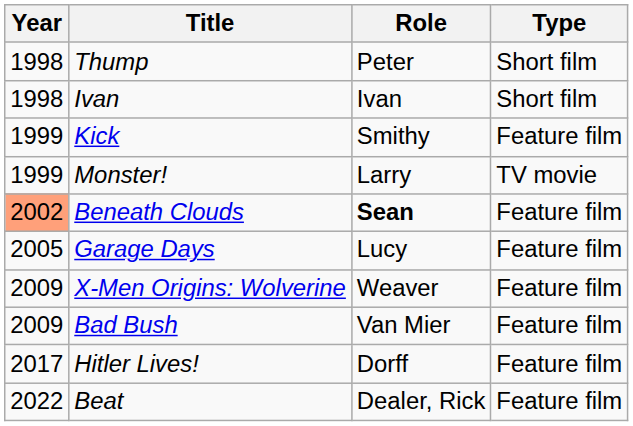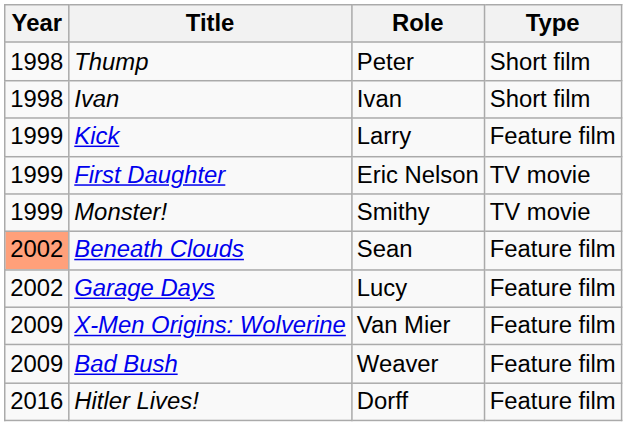Kick | Role: Smithy -> Larry
+ row: 1999 | First Daughter | Eric Nelson | TV movie
Monster! | Role: Larry -> Smithy
Beneath Clouds | Role: bold -> normal
Garage Days | Year: 2005 -> 2002
X-Men Origins: Wolverine | Role: Weaver -> Van Mier
Bad Bush | Role: Van Mier -> Weaver
Hitler Lives! | Year: 2017 -> 2016
- row: 2022 | Beat | Dealer, Rick | Feature film
